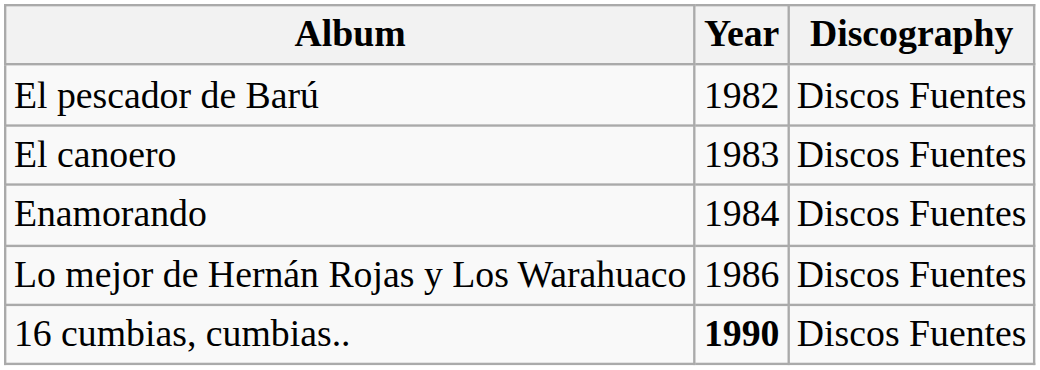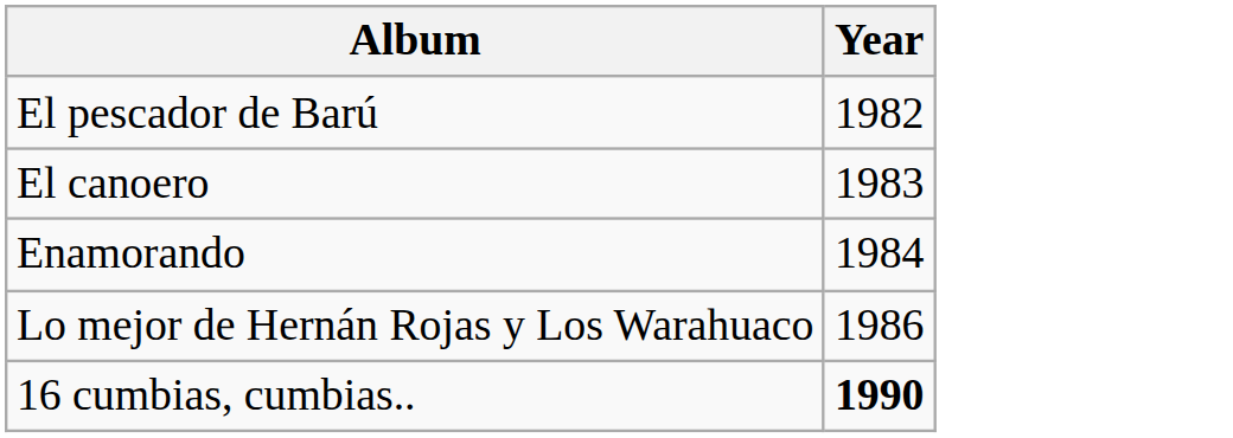- column: Discography | Discos Fuentes | Discos Fuentes | Discos Fuentes | Discos Fuentes | Discos Fuentes
